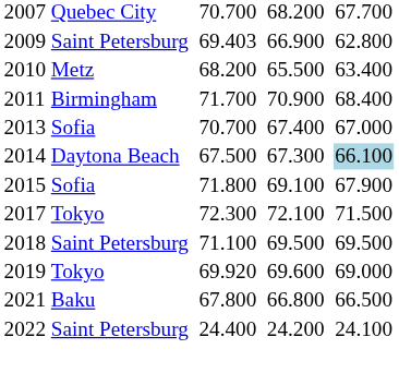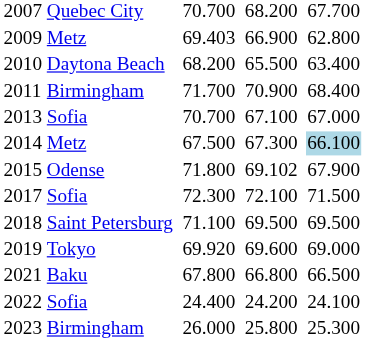2009 | column 2: Saint Petersburg -> Metz
2010 | column 2: Metz -> Daytona Beach
2013 | column 6: 67.400 -> 67.100
2014 | column 2: Daytona Beach -> Metz
2015 | column 2: Sofia -> Odense
2015 | column 6: 69.100 -> 69.102
2017 | column 2: Tokyo -> Sofia
2022 | column 2: Saint Petersburg -> Sofia
+ row: 2023 | Birmingham | 26.000 | 25.800 | 25.300
